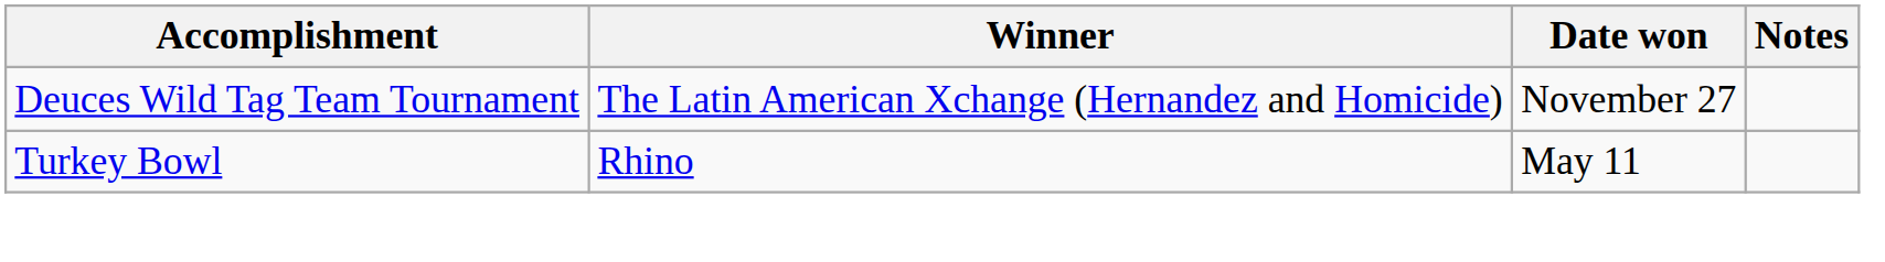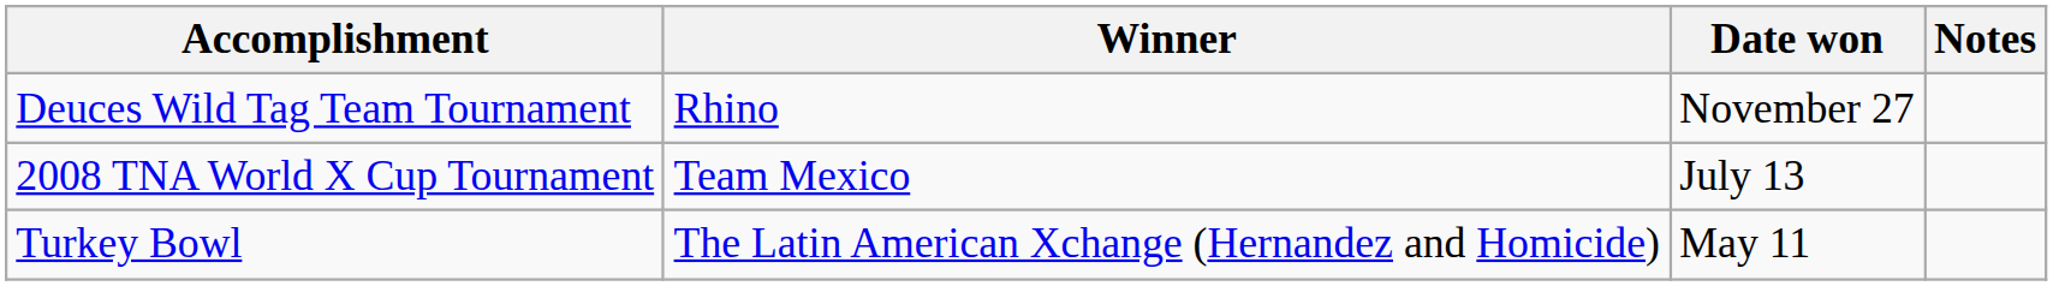Deuces Wild Tag Team Tournament | Winner: The Latin American Xchange (Hernandez and Homicide) -> Rhino
+ row: 2008 TNA World X Cup Tournament | Team Mexico | July 13
Turkey Bowl | Winner: Rhino -> The Latin American Xchange (Hernandez and Homicide)
